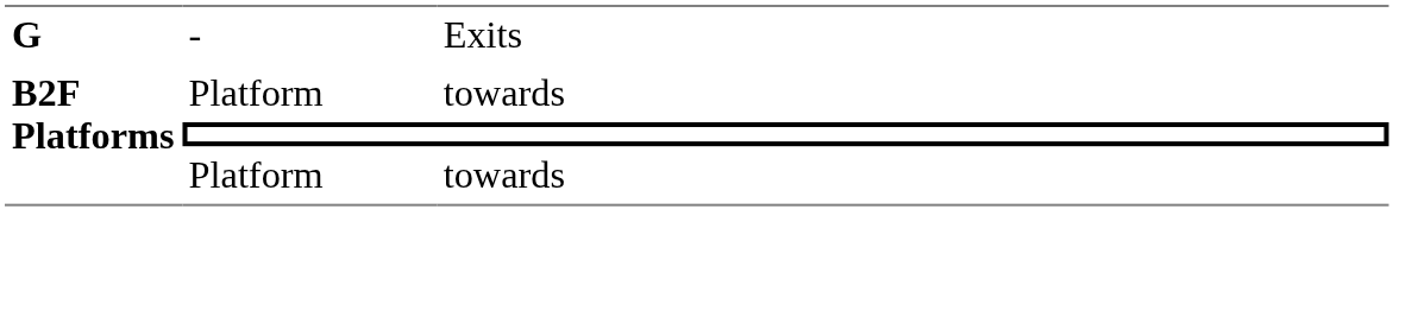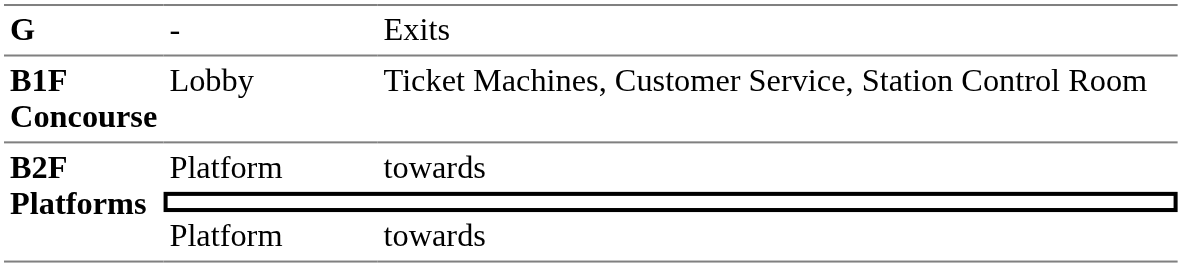+ row: B1F Concourse | Lobby | Ticket Machines, Customer Service, Station Control Room
